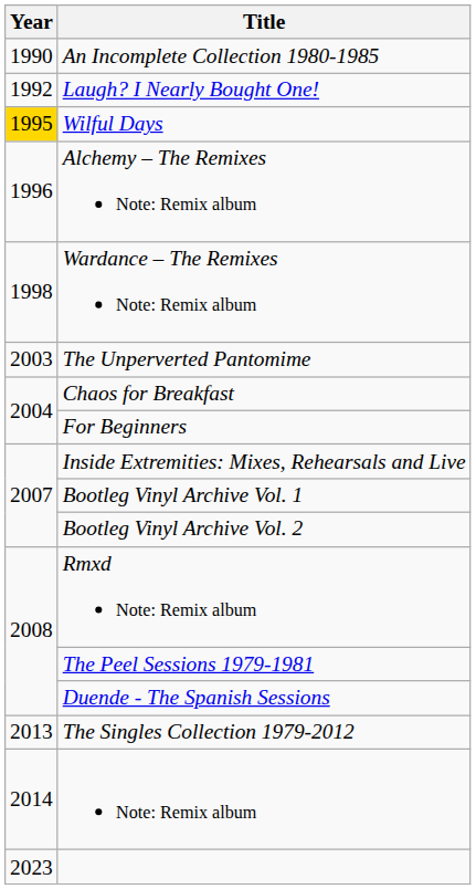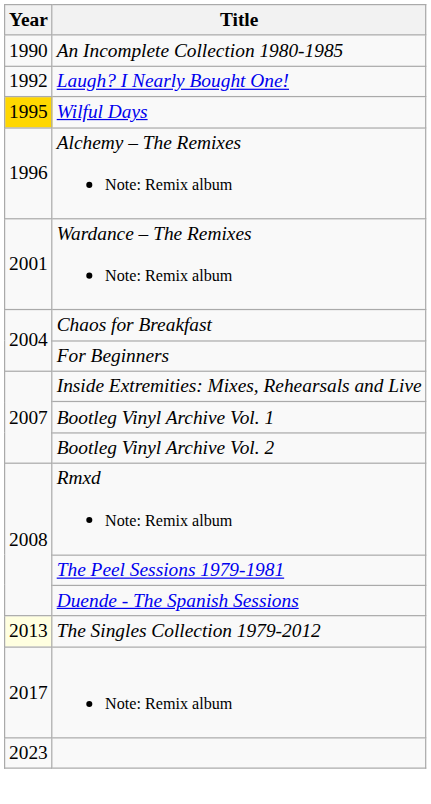Wardance – The Remixes Note: Remix album | Year: 1998 -> 2001
- row: 2003 | The Unperverted Pantomime
The Singles Collection 1979-2012 | Year: no background -> lightyellow background
Note: Remix album | Year: 2014 -> 2017
